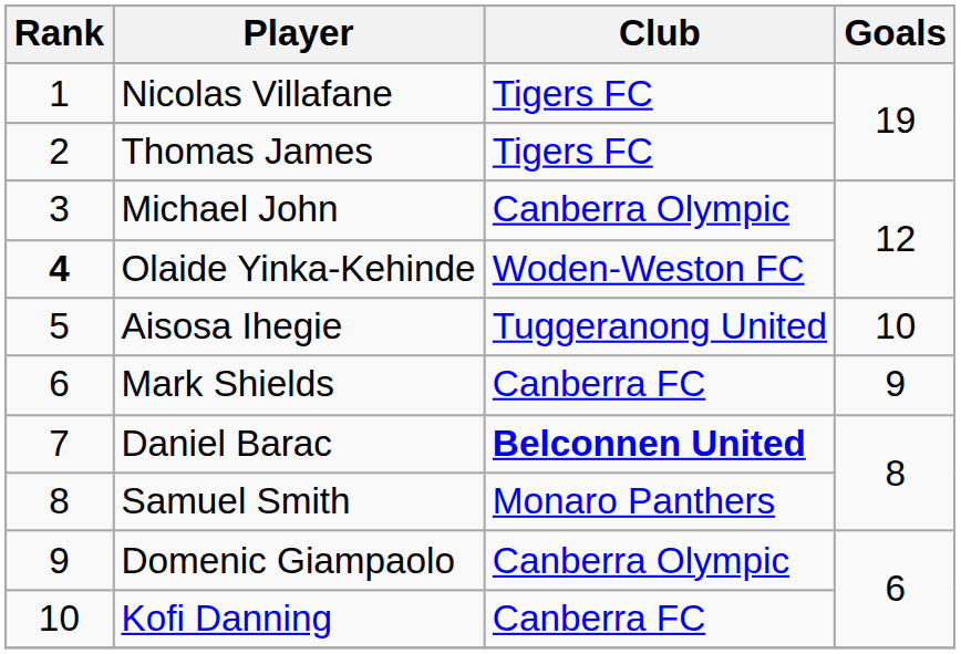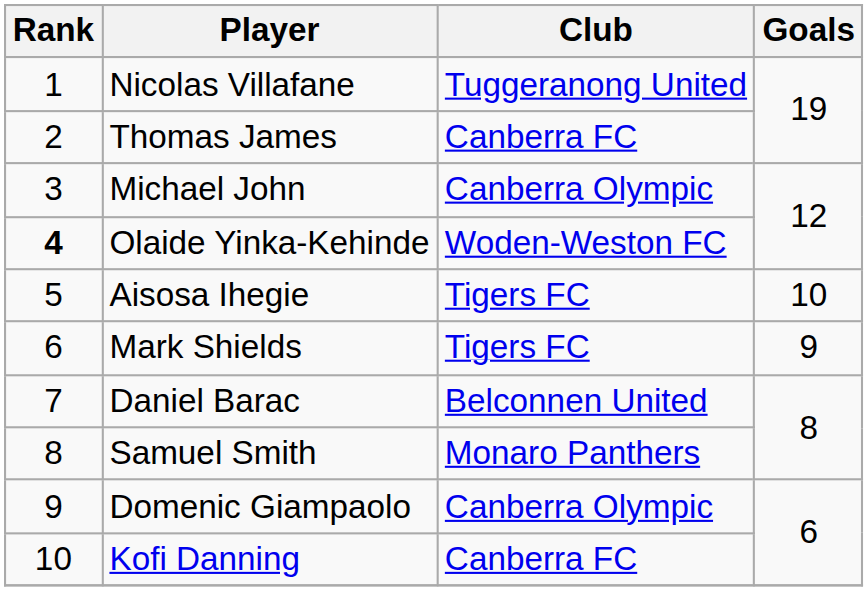Nicolas Villafane | Club: Tigers FC -> Tuggeranong United
Thomas James | Club: Tigers FC -> Canberra FC
Aisosa Ihegie | Club: Tuggeranong United -> Tigers FC
Mark Shields | Club: Canberra FC -> Tigers FC
Daniel Barac | Club: bold -> normal
